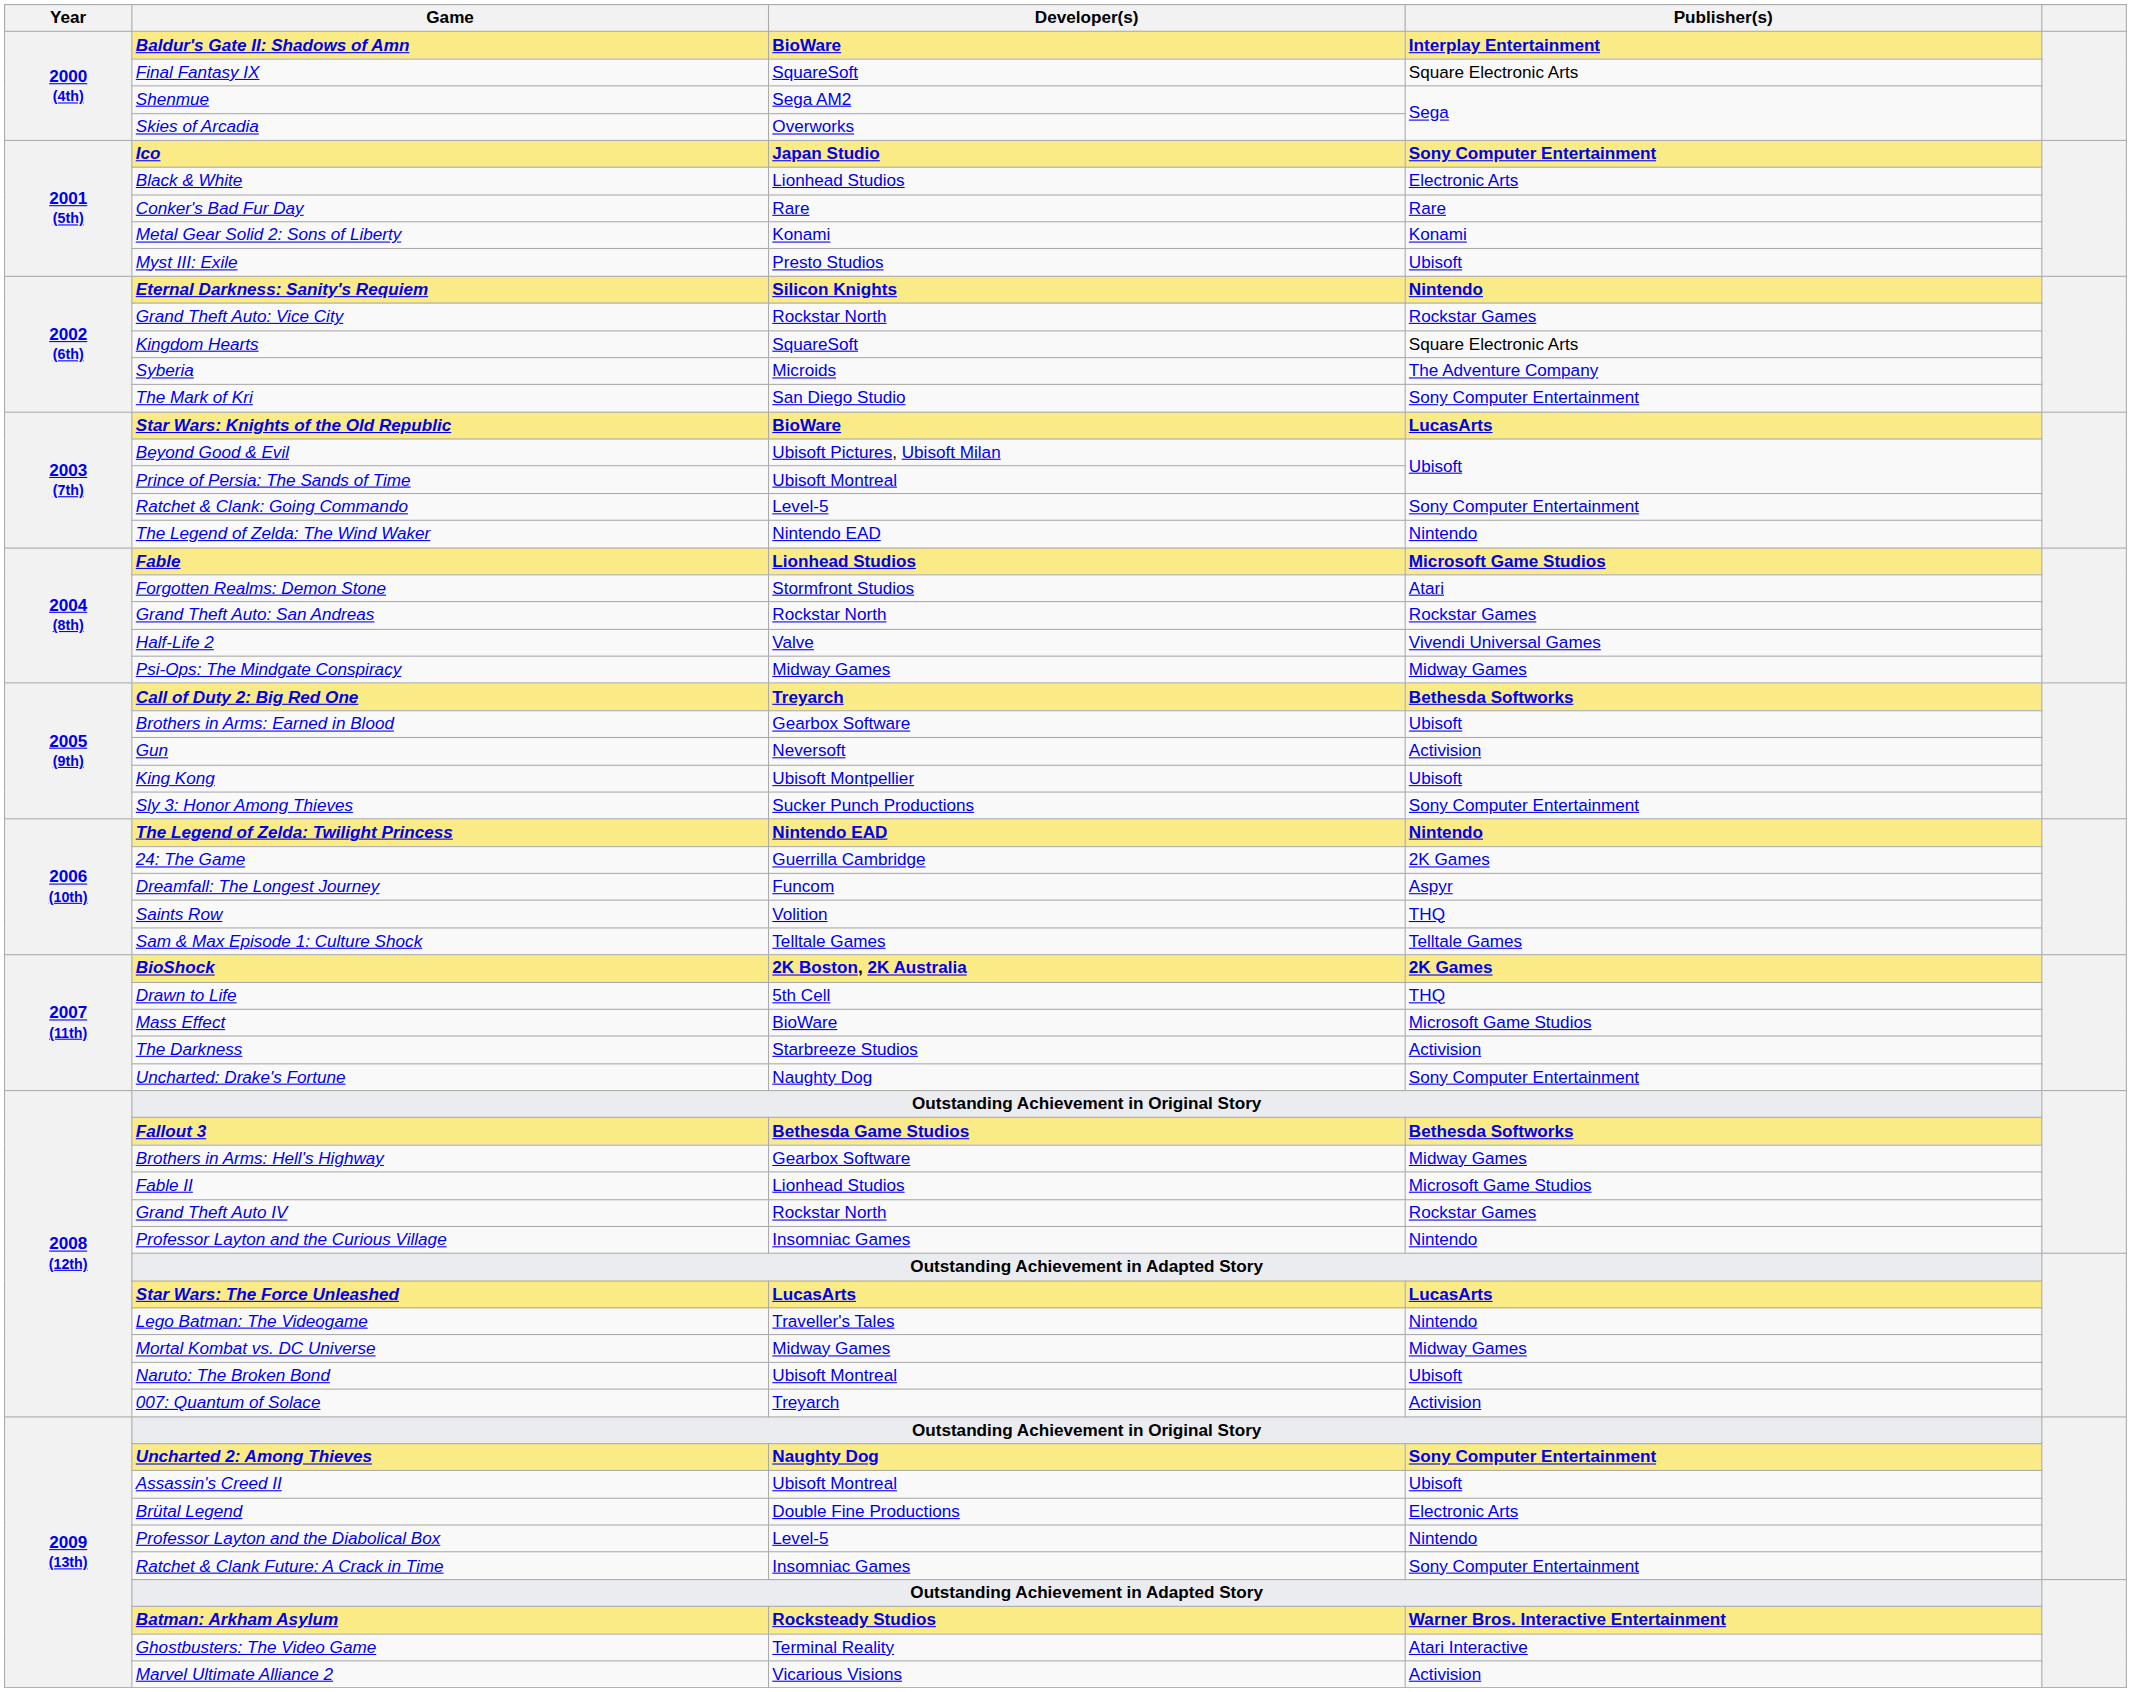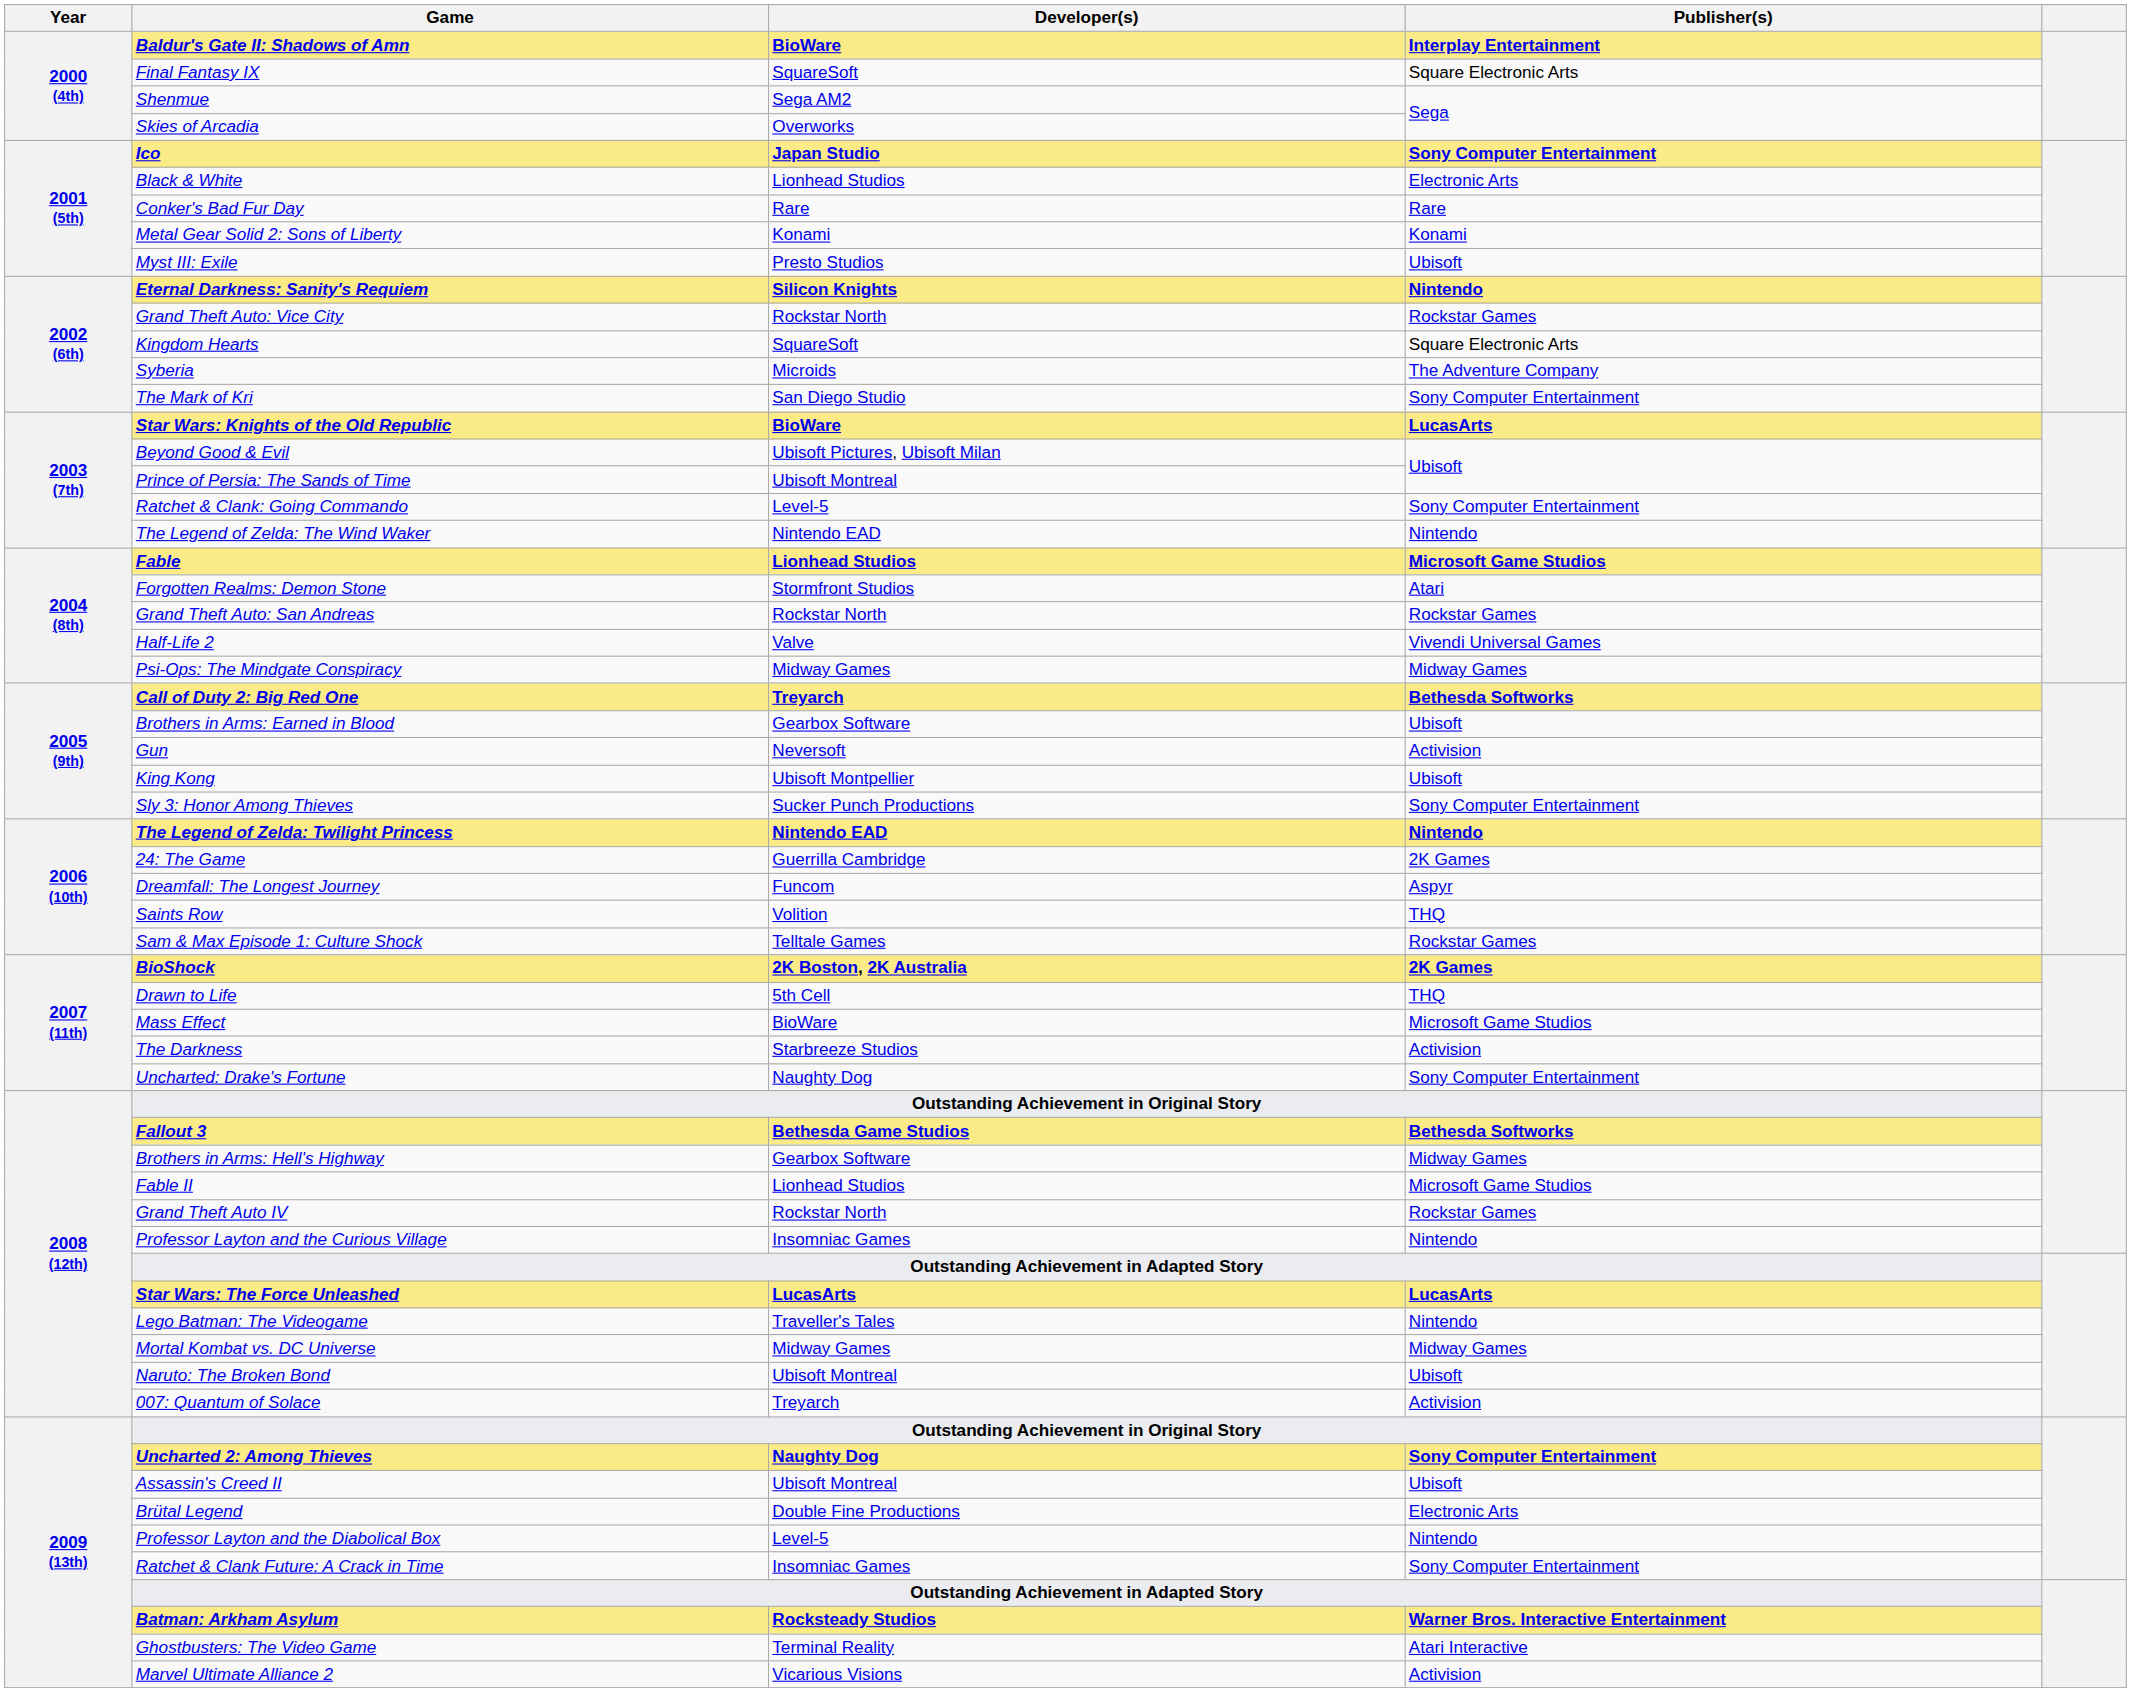Sam & Max Episode 1: Culture Shock | Publisher(s): Telltale Games -> Rockstar Games
